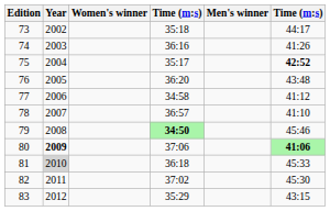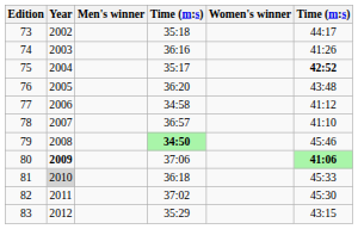columns swapped: Men's winner <-> Women's winner
